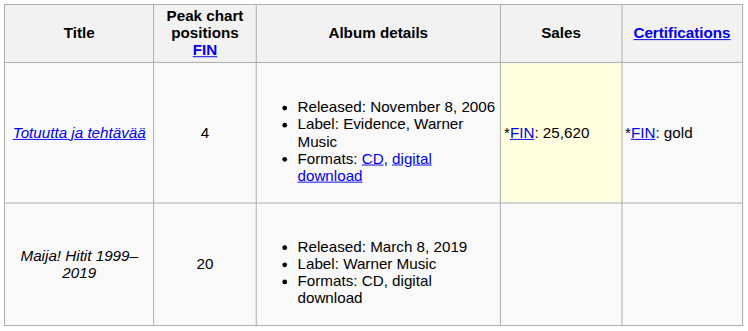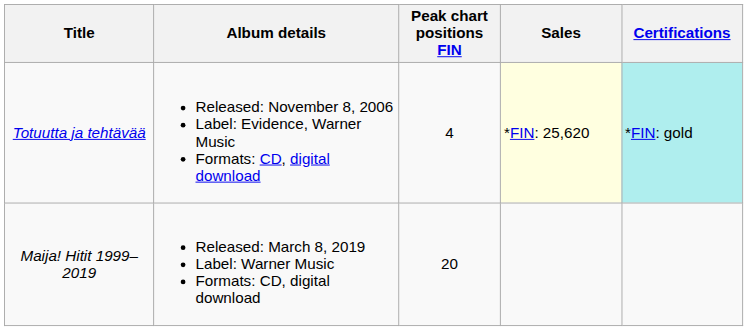columns swapped: Album details <-> Peak chart positions FIN
Totuutta ja tehtävää | Certifications: no background -> paleturquoise background
